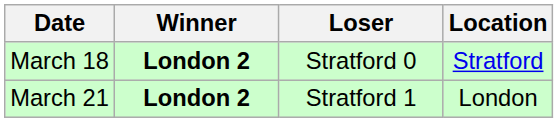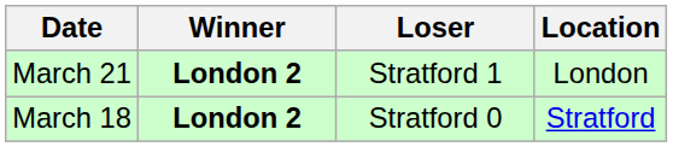rows swapped: March 18 <-> March 21
